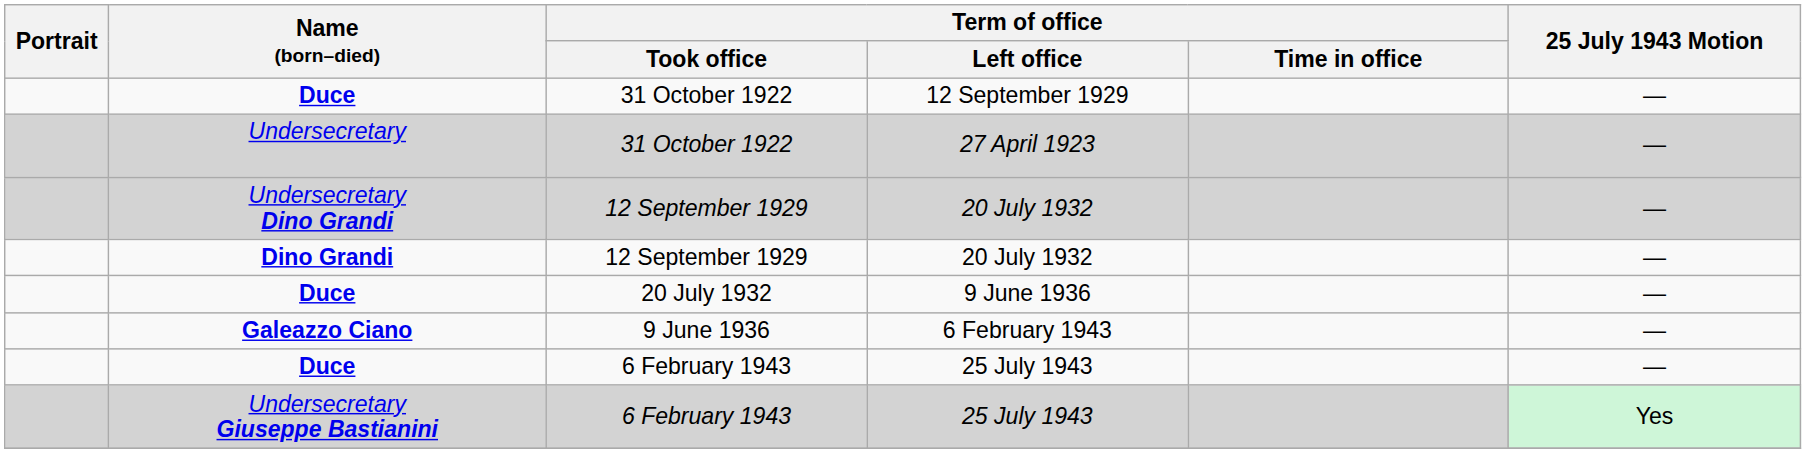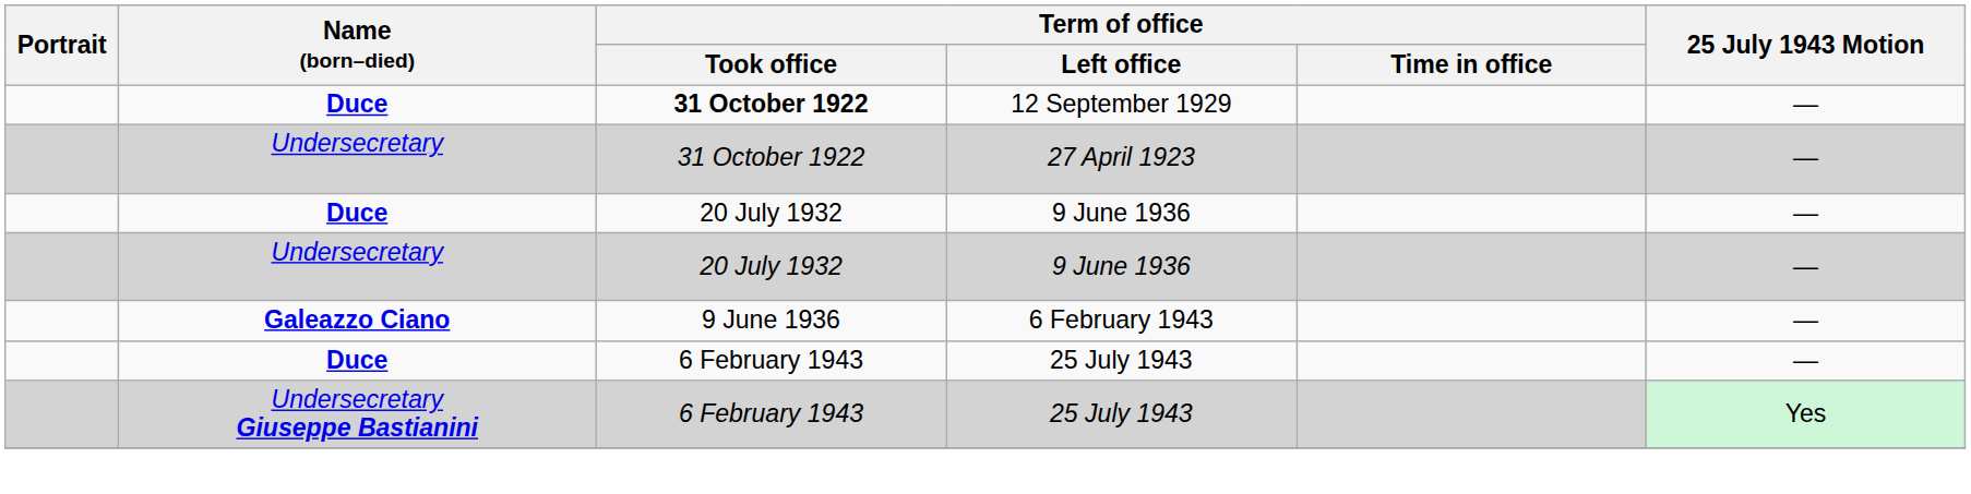Duce / 12 September 1929 | Term of office / Took office: normal -> bold
- row: Undersecretary Dino Grandi | 12 September 1929 | 20 July 1932 | —
- row: Dino Grandi | 12 September 1929 | 20 July 1932 | —
+ row: Undersecretary | 20 July 1932 | 9 June 1936 | —
